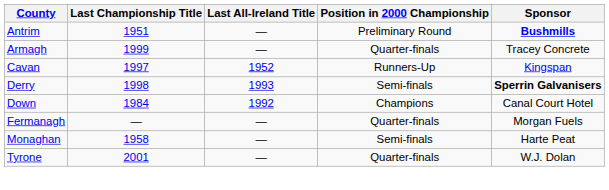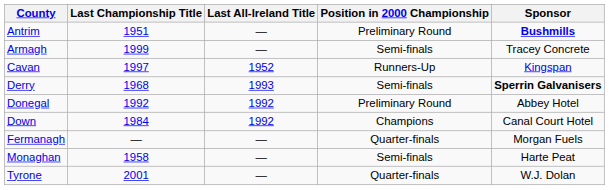Armagh | Position in 2000 Championship: Quarter-finals -> Semi-finals
Derry | Last Championship Title: 1998 -> 1968
+ row: Donegal | 1992 | 1992 | Preliminary Round | Abbey Hotel
